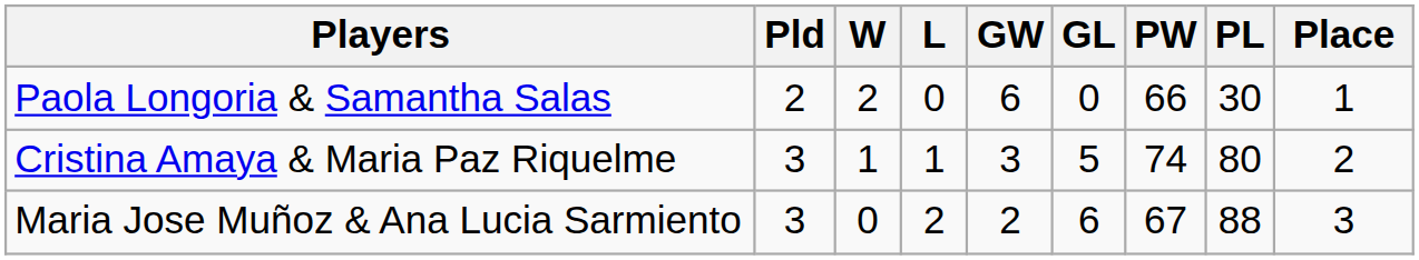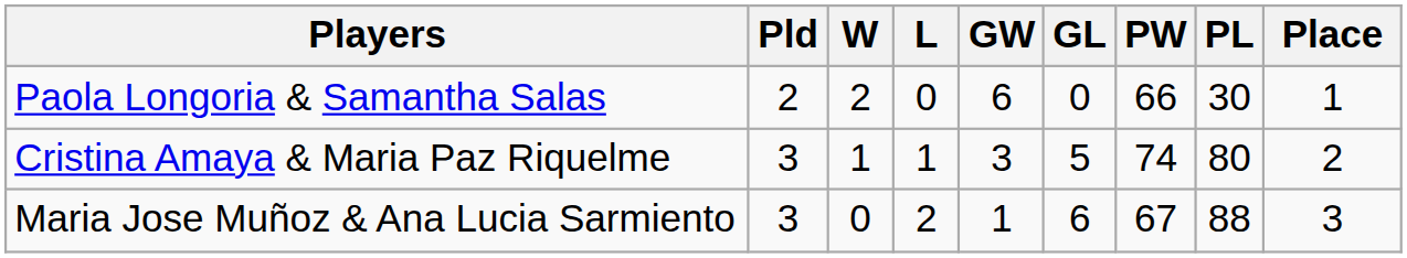Maria Jose Muñoz & Ana Lucia Sarmiento | GW: 2 -> 1
